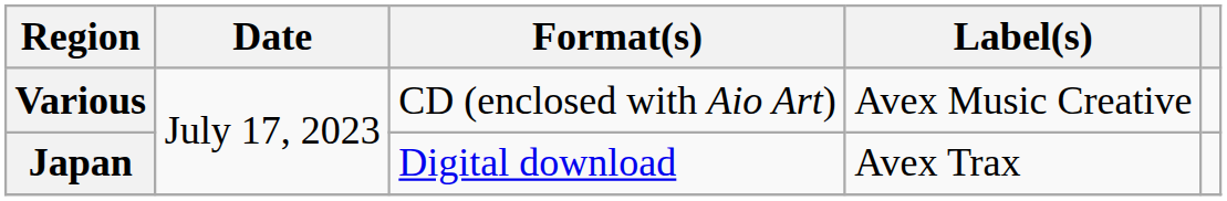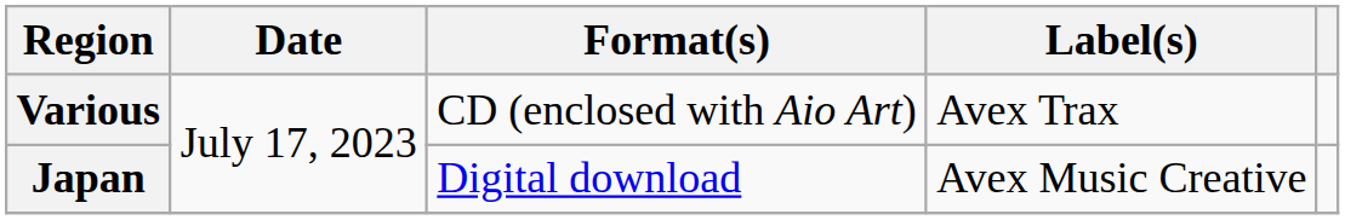Various | Label(s): Avex Music Creative -> Avex Trax
Japan | Label(s): Avex Trax -> Avex Music Creative
